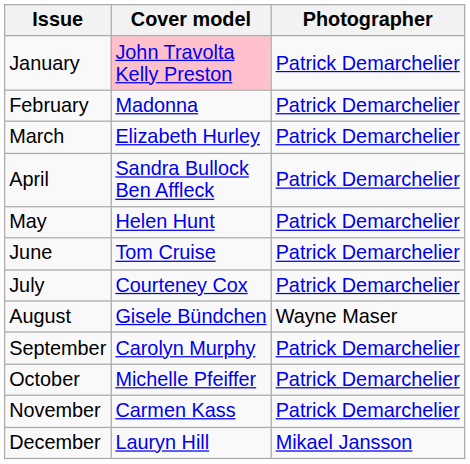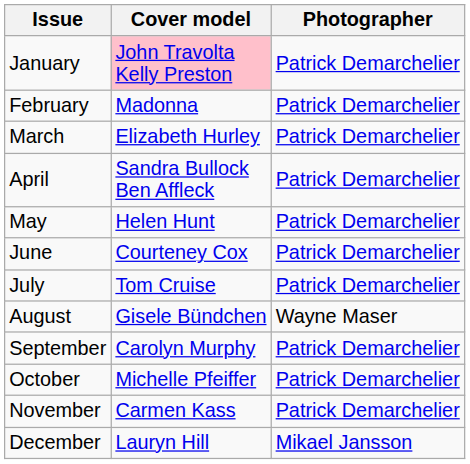June | Cover model: Tom Cruise -> Courteney Cox
July | Cover model: Courteney Cox -> Tom Cruise
